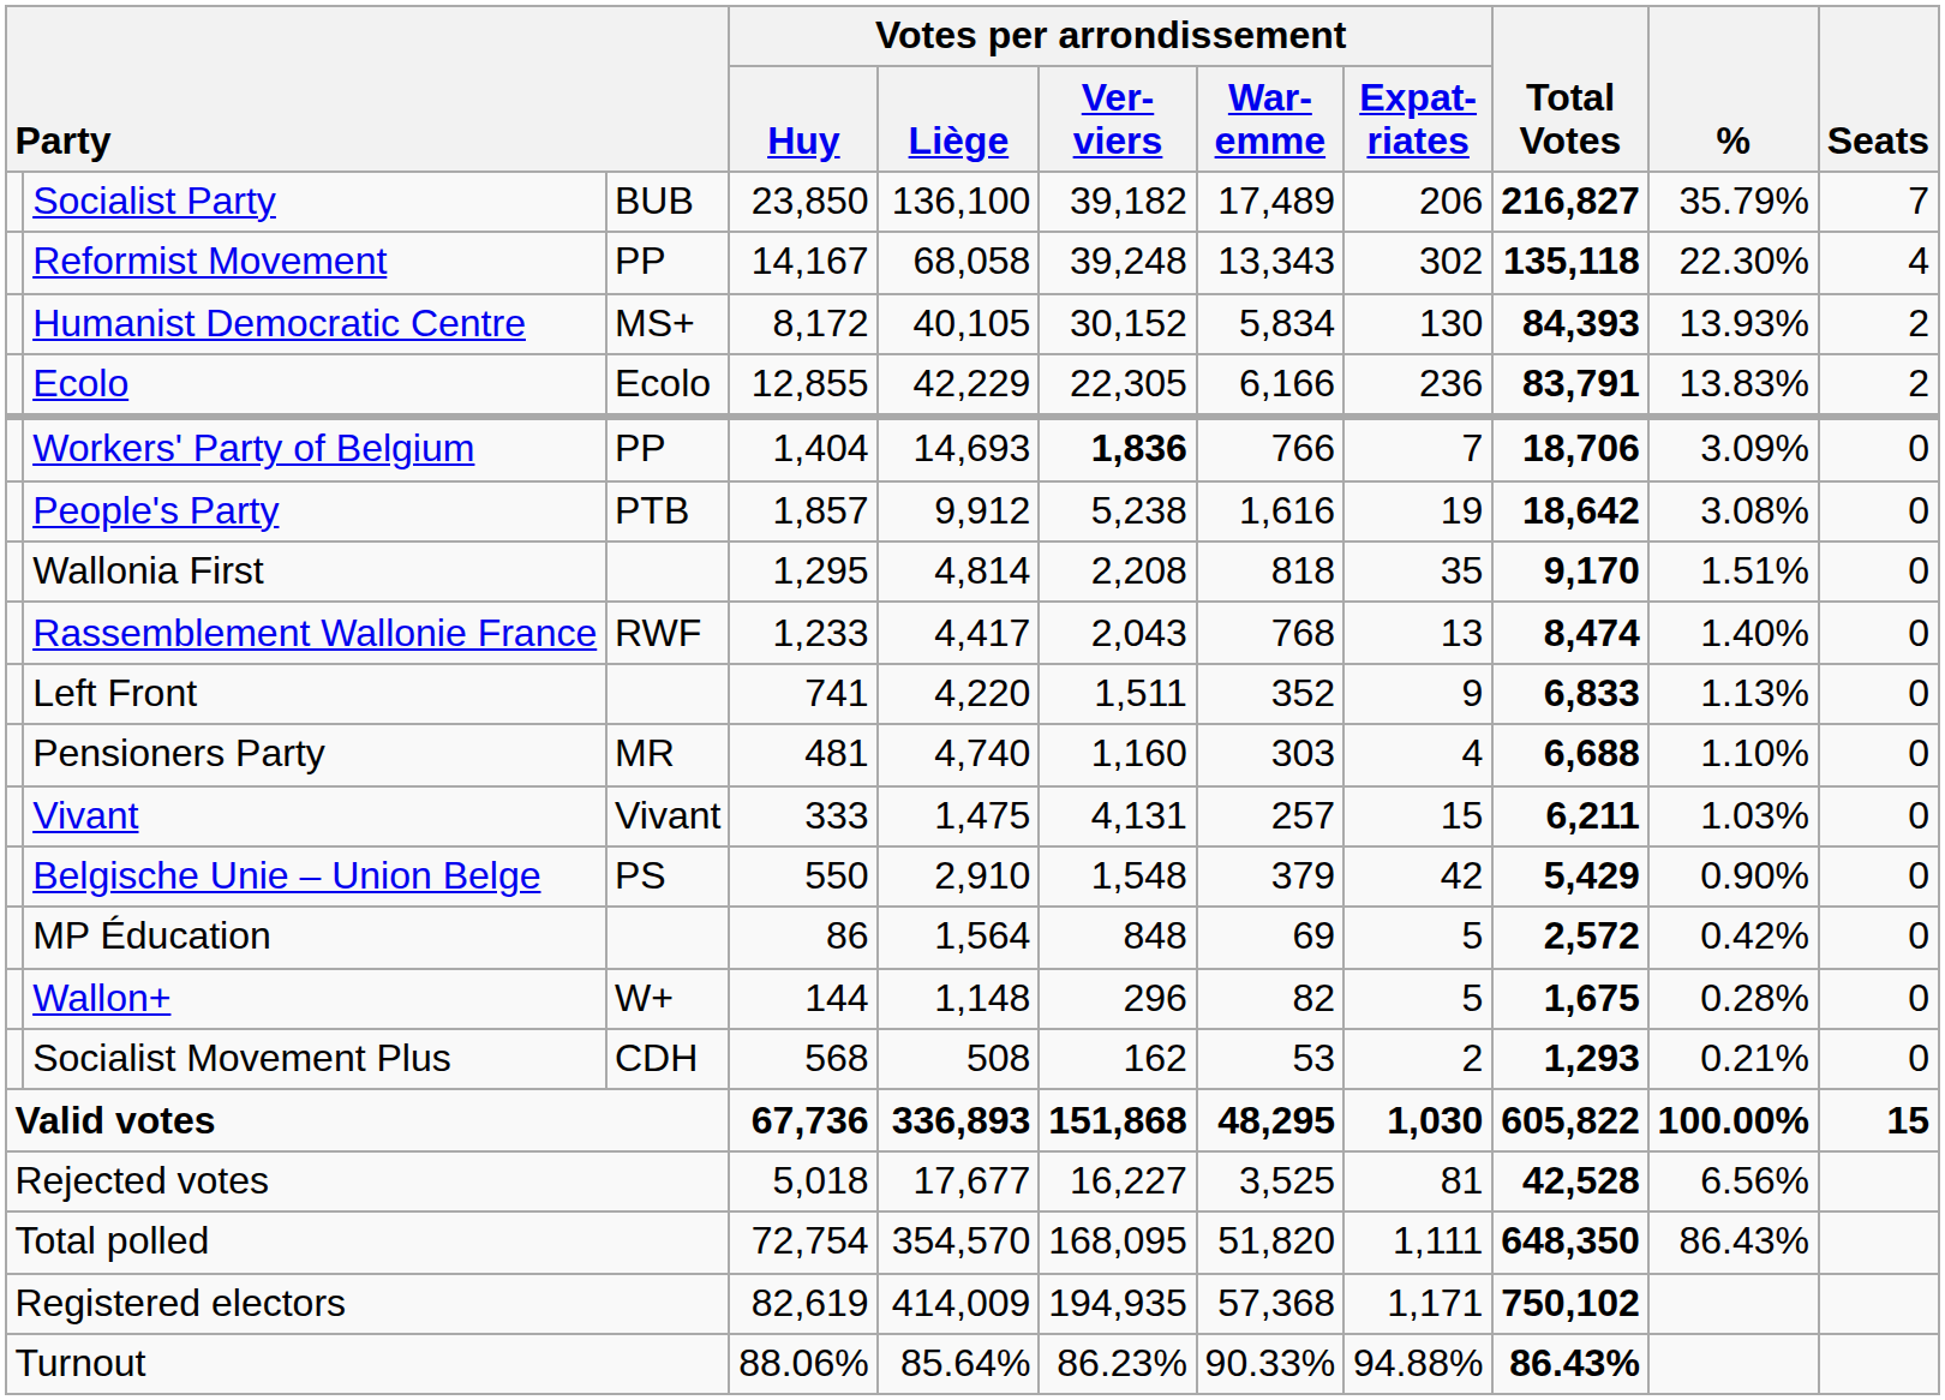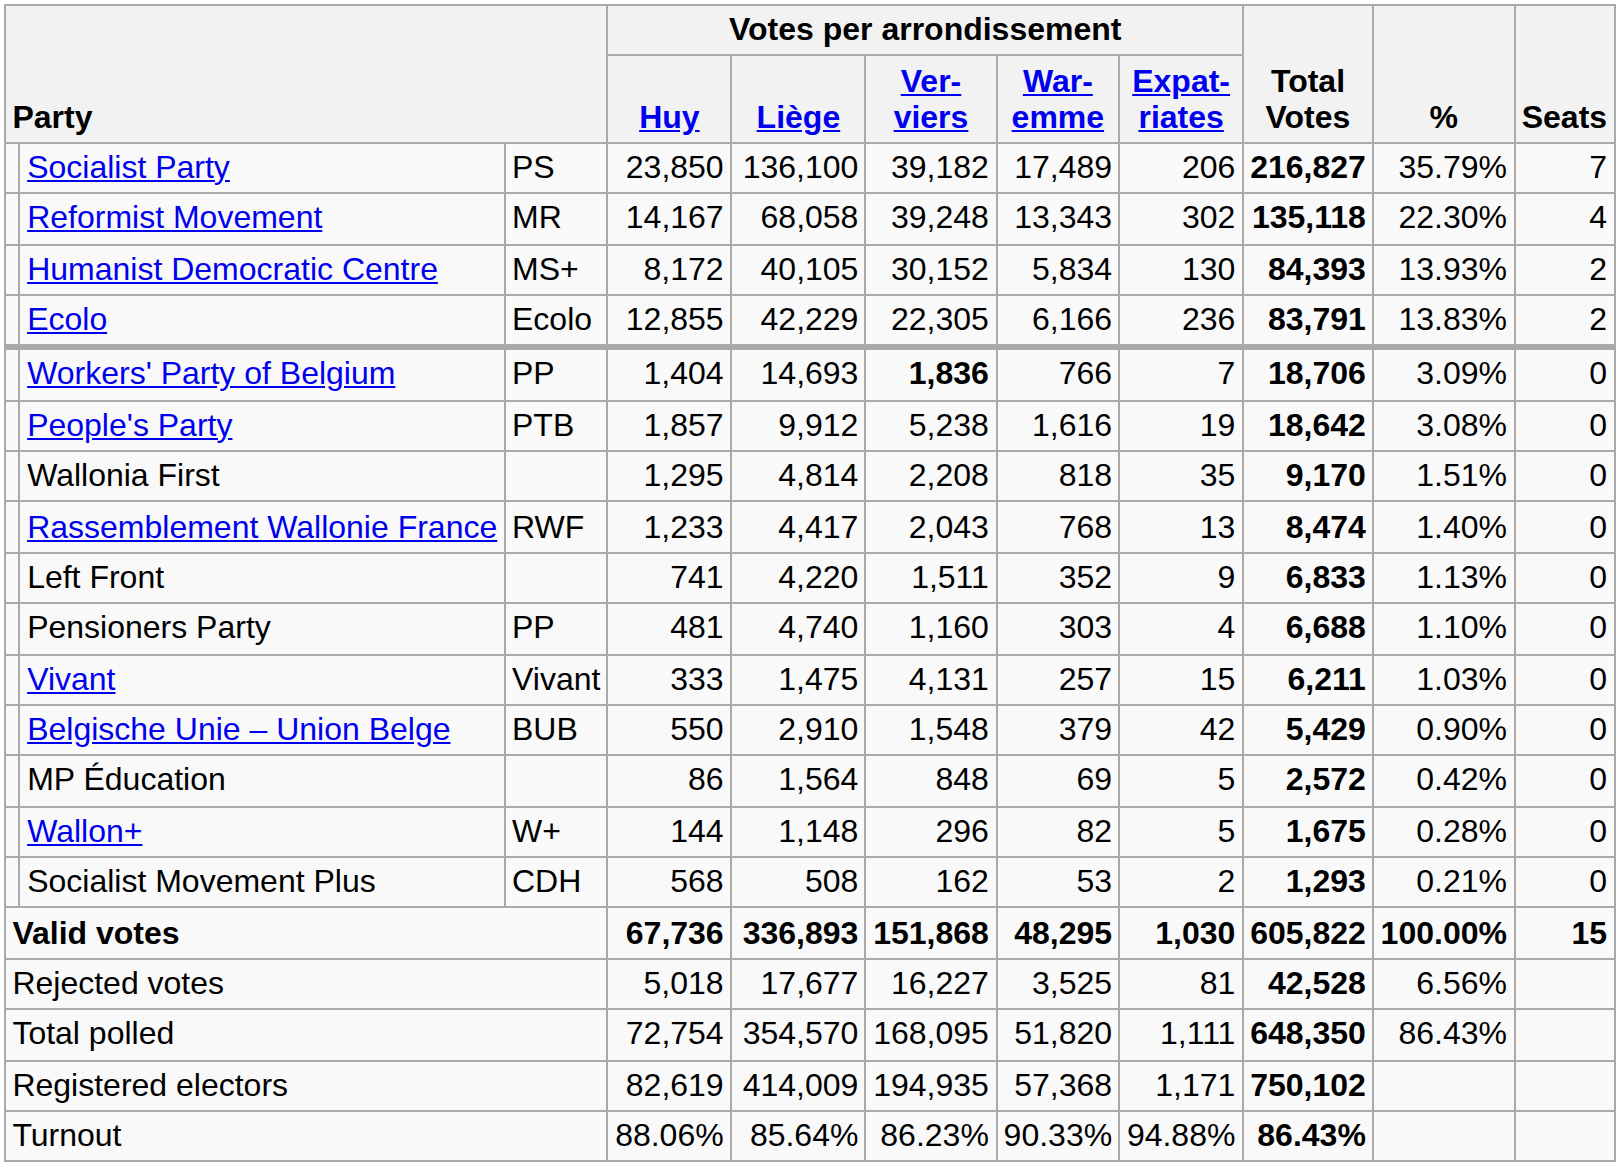Socialist Party | column 3: BUB -> PS
Reformist Movement | column 3: PP -> MR
Pensioners Party | column 3: MR -> PP
Belgische Unie – Union Belge | column 3: PS -> BUB
